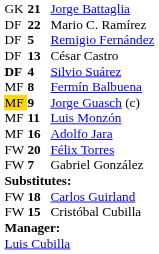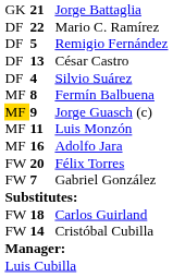Silvio Suárez | column 1: bold -> normal
Cristóbal Cubilla | column 2: 15 -> 14
